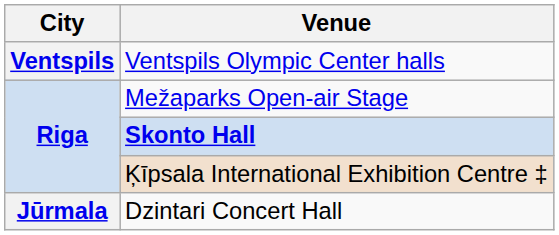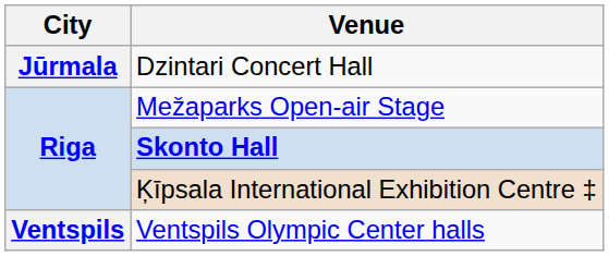rows swapped: Dzintari Concert Hall <-> Ventspils Olympic Center halls
